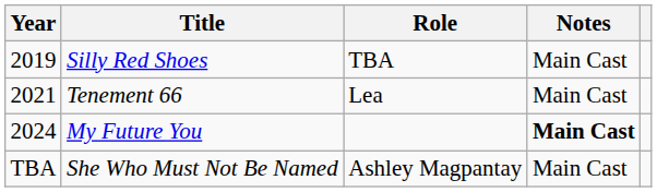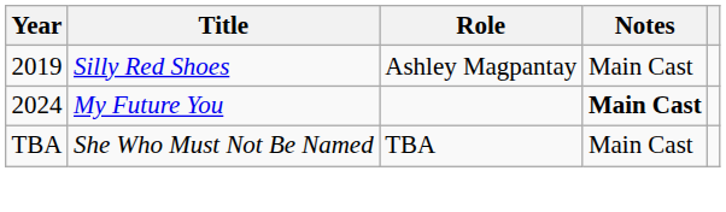Silly Red Shoes | Role: TBA -> Ashley Magpantay
- row: 2021 | Tenement 66 | Lea | Main Cast
She Who Must Not Be Named | Role: Ashley Magpantay -> TBA
